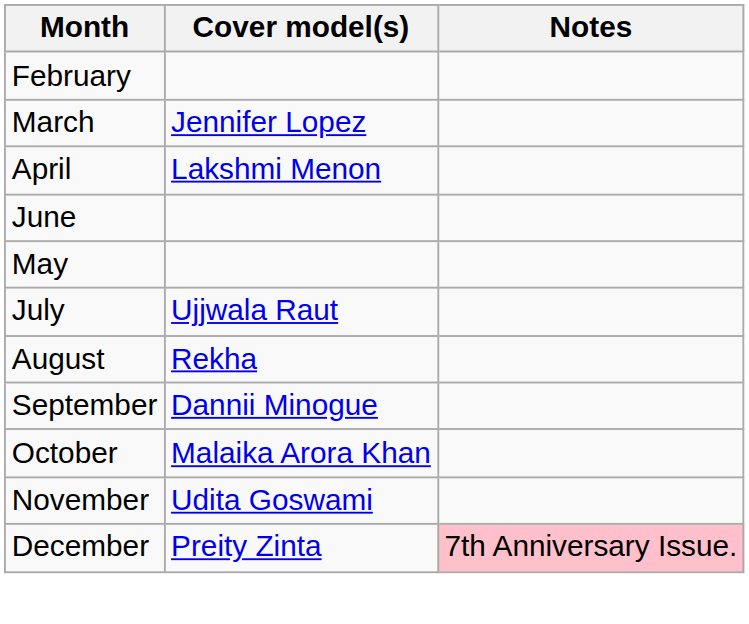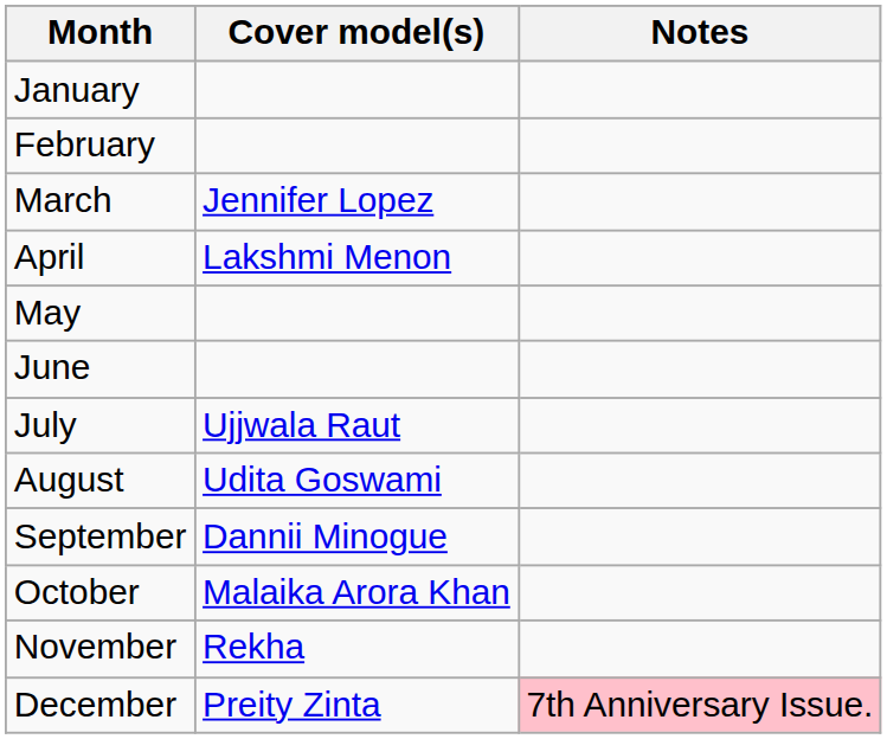+ row: January
rows swapped: May <-> June
August | Cover model(s): Rekha -> Udita Goswami
November | Cover model(s): Udita Goswami -> Rekha
